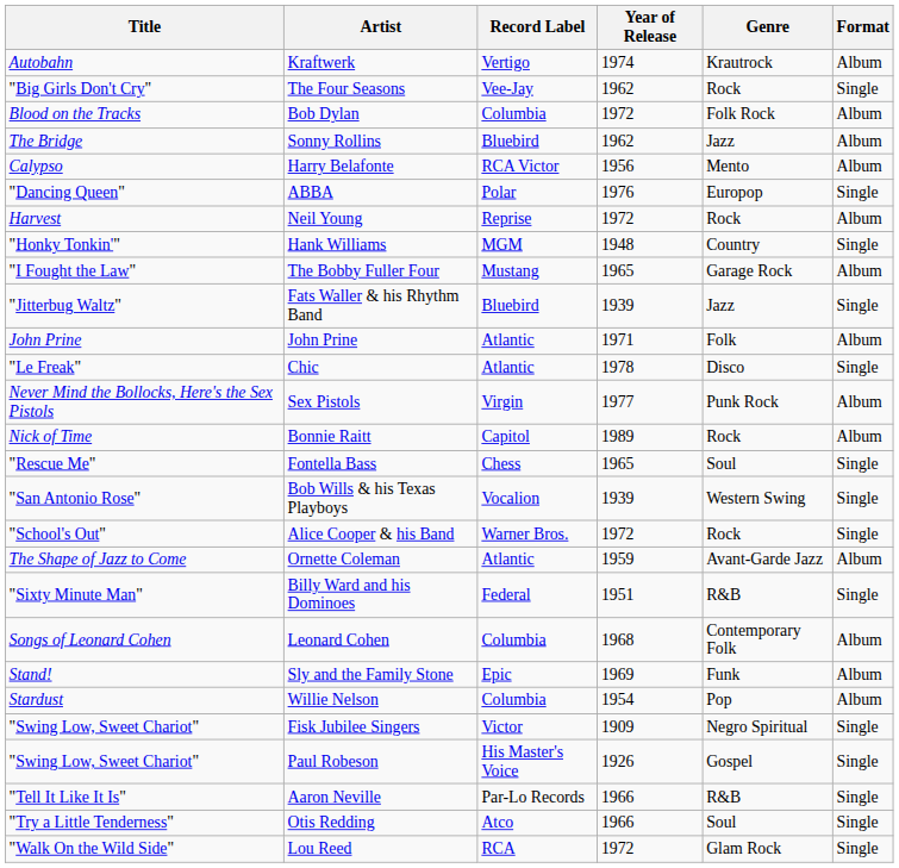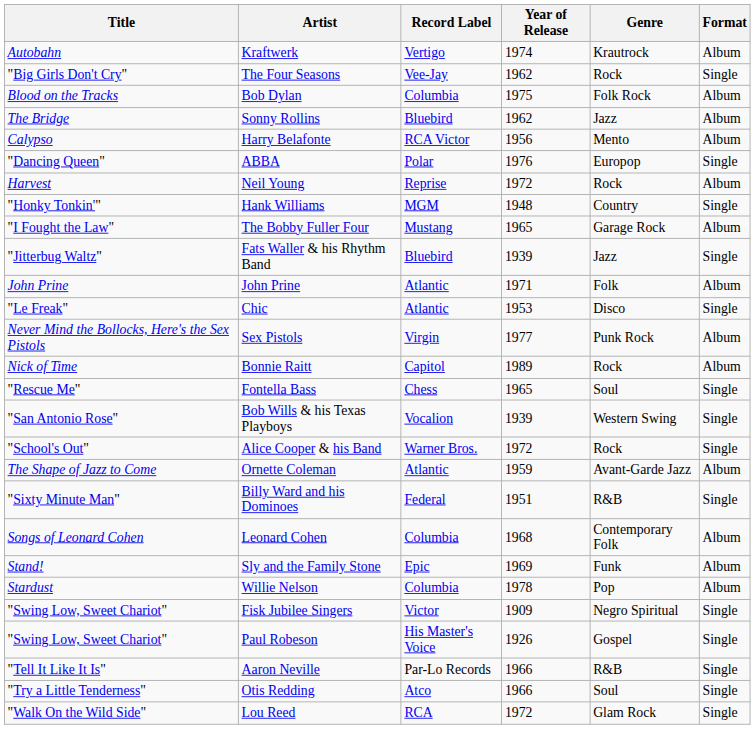Bob Dylan | Year of Release: 1972 -> 1975
Chic | Year of Release: 1978 -> 1953
Willie Nelson | Year of Release: 1954 -> 1978
